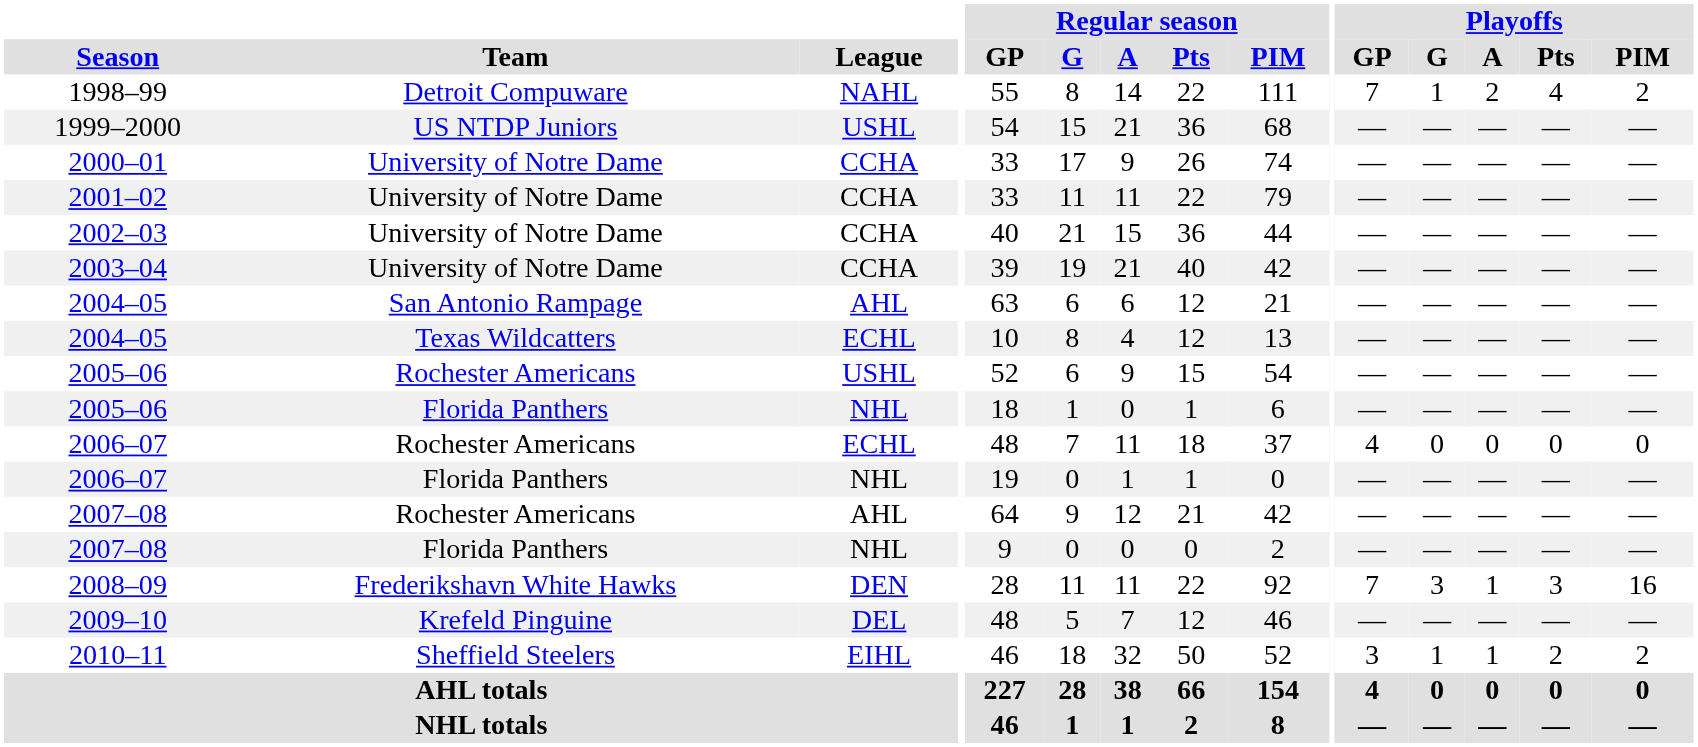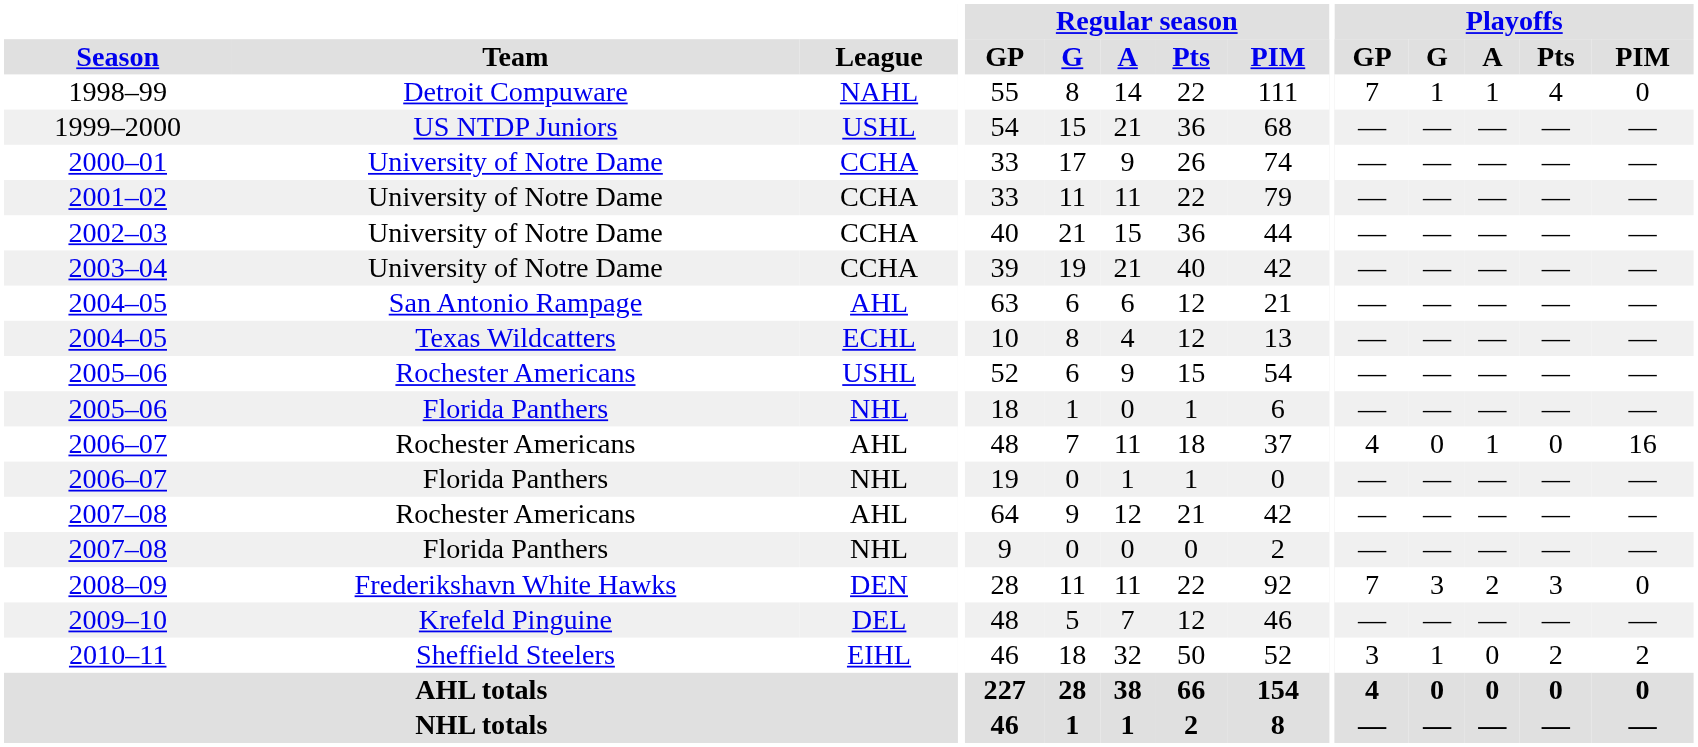1998–99 | Playoffs / A: 2 -> 1
1998–99 | Playoffs / PIM: 2 -> 0
2006–07 / Rochester Americans | League: ECHL -> AHL
2006–07 / Rochester Americans | Playoffs / A: 0 -> 1
2006–07 / Rochester Americans | Playoffs / PIM: 0 -> 16
2008–09 | Playoffs / A: 1 -> 2
2008–09 | Playoffs / PIM: 16 -> 0
2010–11 | Playoffs / A: 1 -> 0
